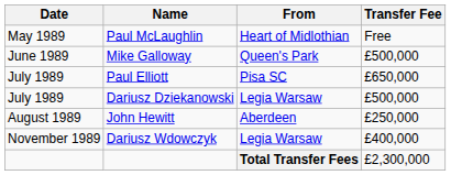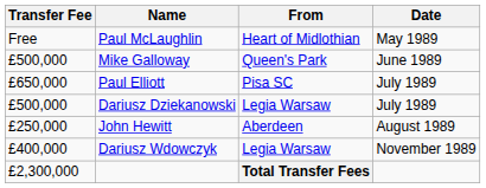columns swapped: Date <-> Transfer Fee
